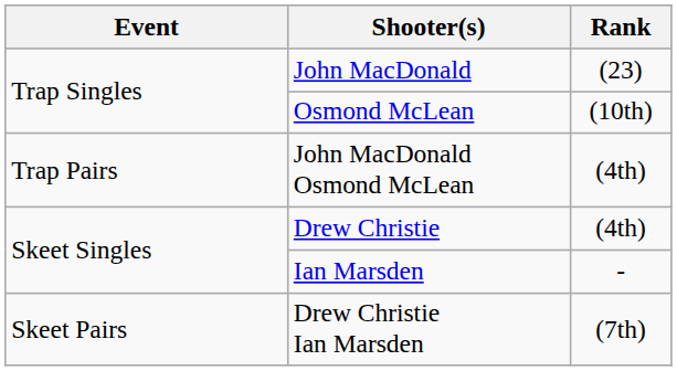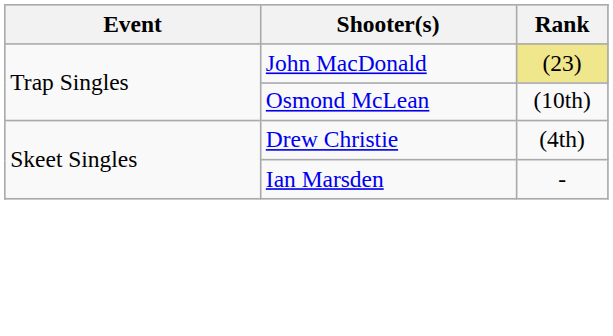John MacDonald | Rank: no background -> khaki background
- row: Trap Pairs | John MacDonald Osmond McLean | (4th)
- row: Skeet Pairs | Drew Christie Ian Marsden | (7th)
